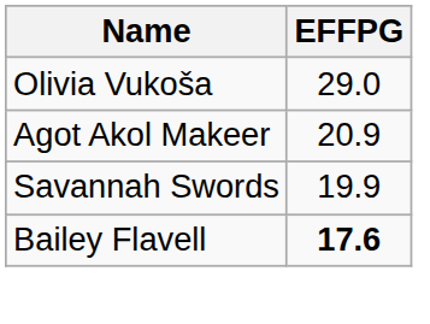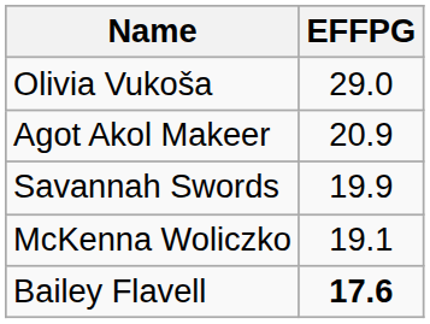+ row: McKenna Woliczko | 19.1
